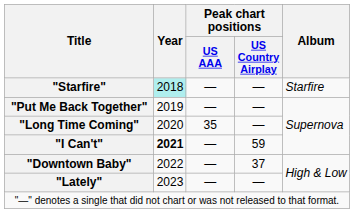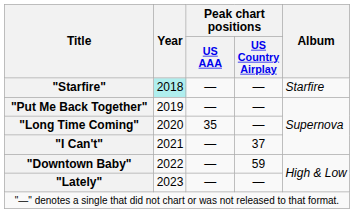"I Can't" | Year: bold -> normal
"I Can't" | Peak chart positions / US Country Airplay: 59 -> 37
"Downtown Baby" | Peak chart positions / US Country Airplay: 37 -> 59
